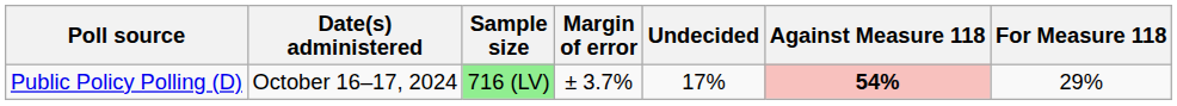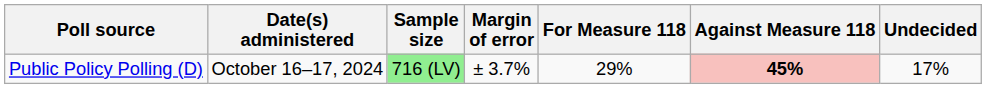columns swapped: For Measure 118 <-> Undecided
Public Policy Polling (D) | Against Measure 118: 54% -> 45%
